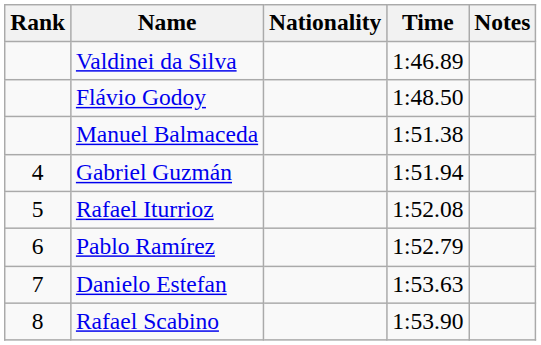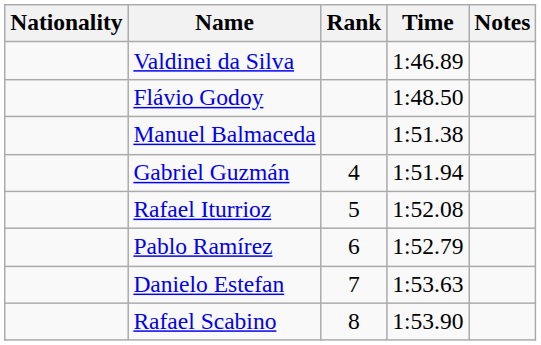columns swapped: Rank <-> Nationality
